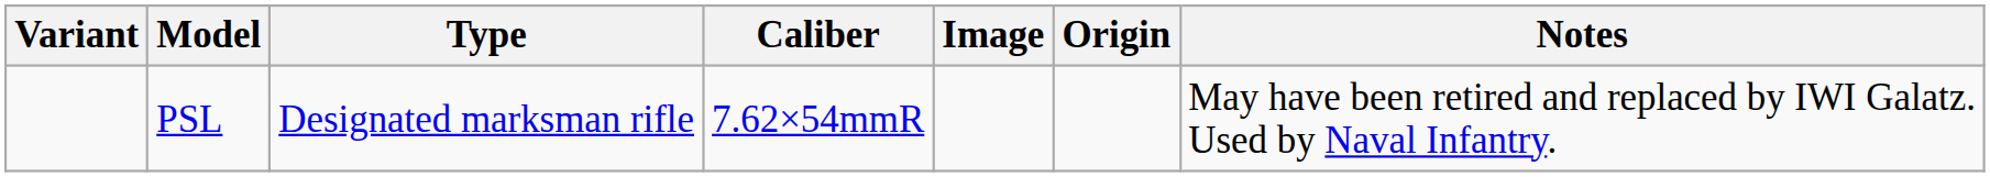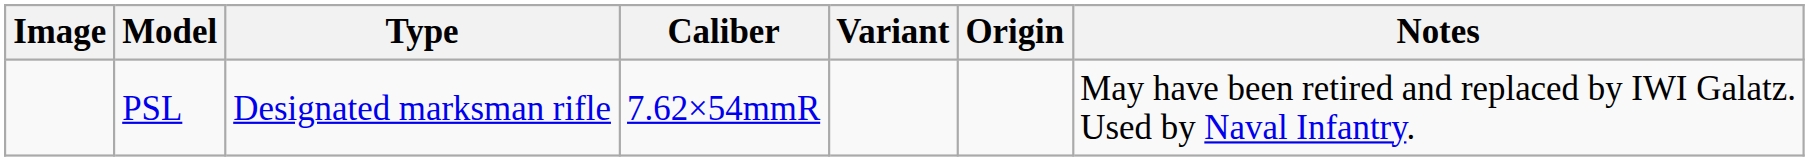columns swapped: Image <-> Variant
